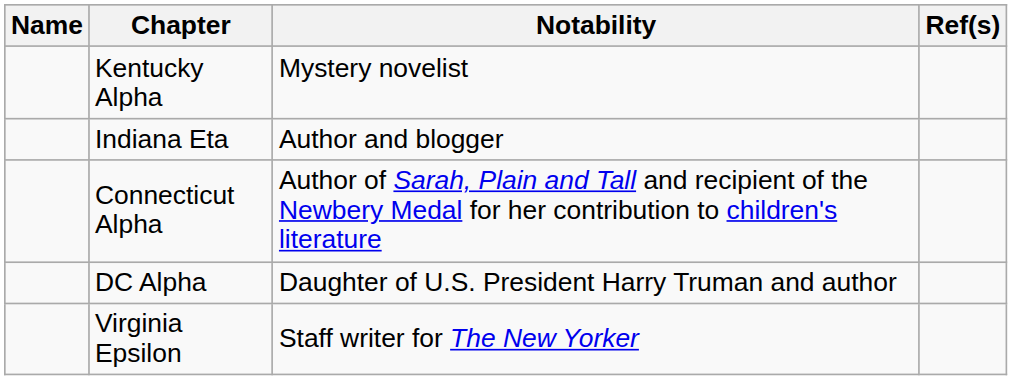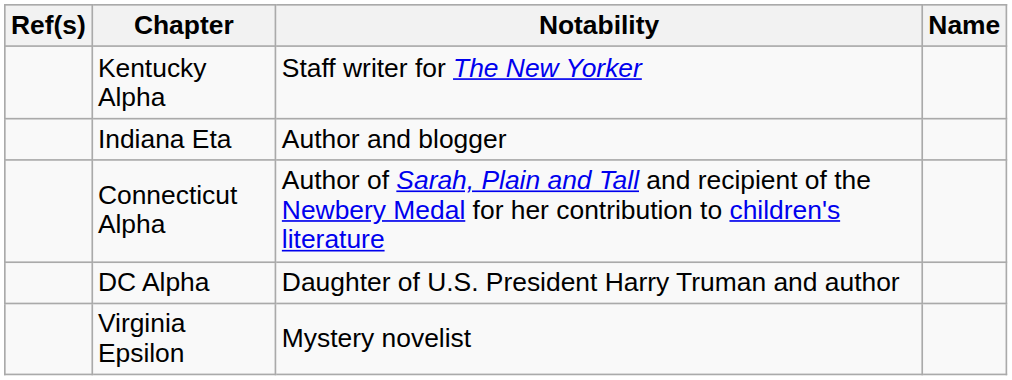columns swapped: Name <-> Ref(s)
Kentucky Alpha | Notability: Mystery novelist -> Staff writer for The New Yorker
Virginia Epsilon | Notability: Staff writer for The New Yorker -> Mystery novelist
